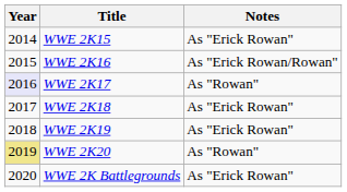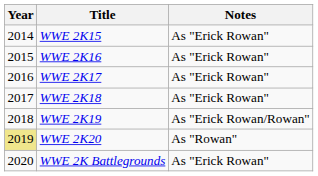WWE 2K16 | Notes: As "Erick Rowan/Rowan" -> As "Erick Rowan"
WWE 2K17 | Year: lavender background -> no background
WWE 2K17 | Notes: As "Rowan" -> As "Erick Rowan"
WWE 2K19 | Notes: As "Erick Rowan" -> As "Erick Rowan/Rowan"
